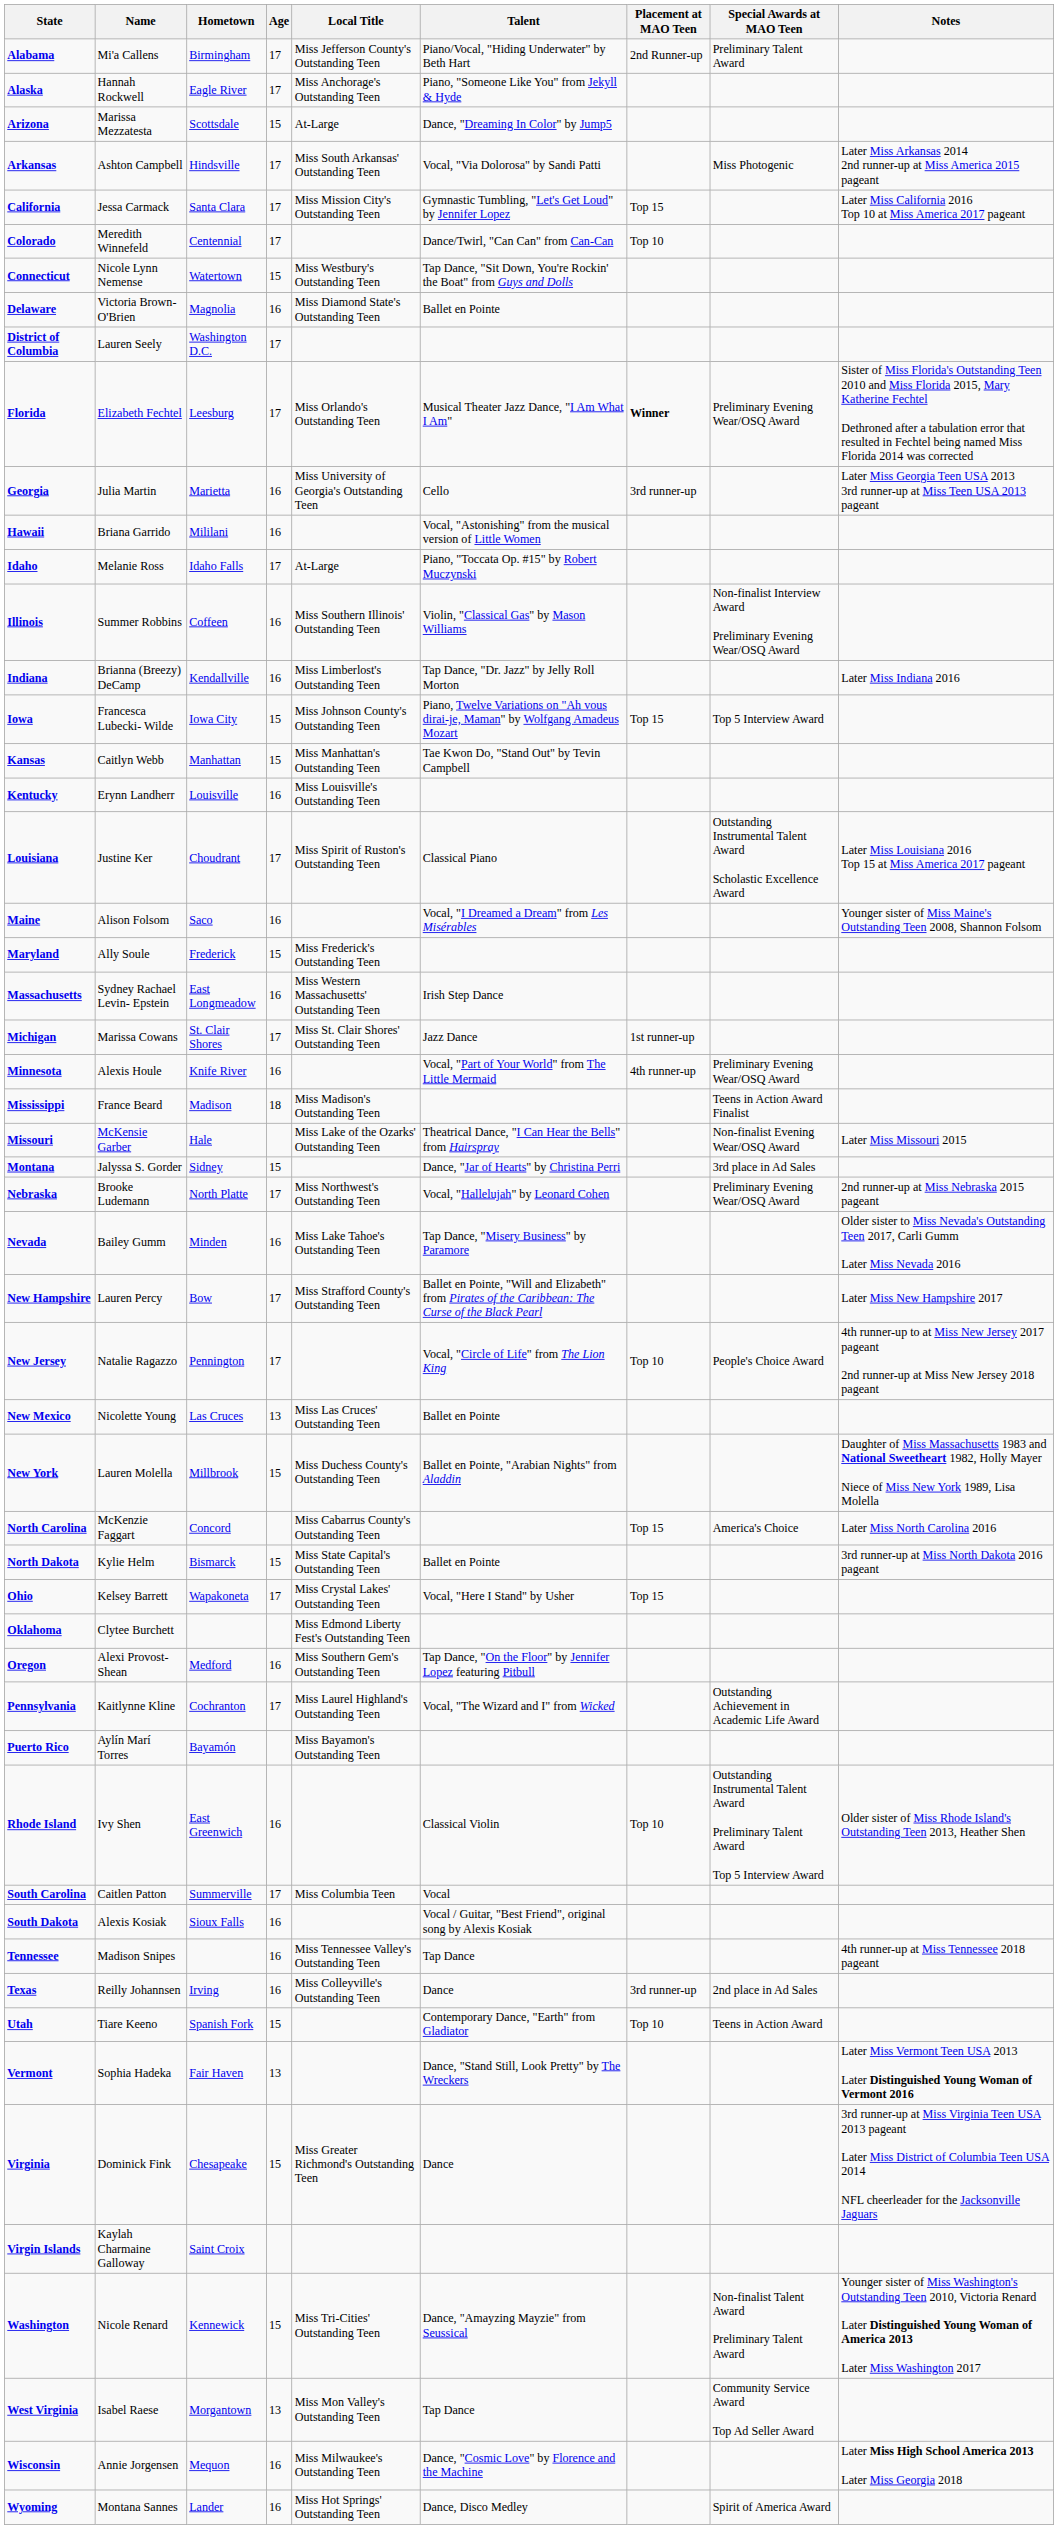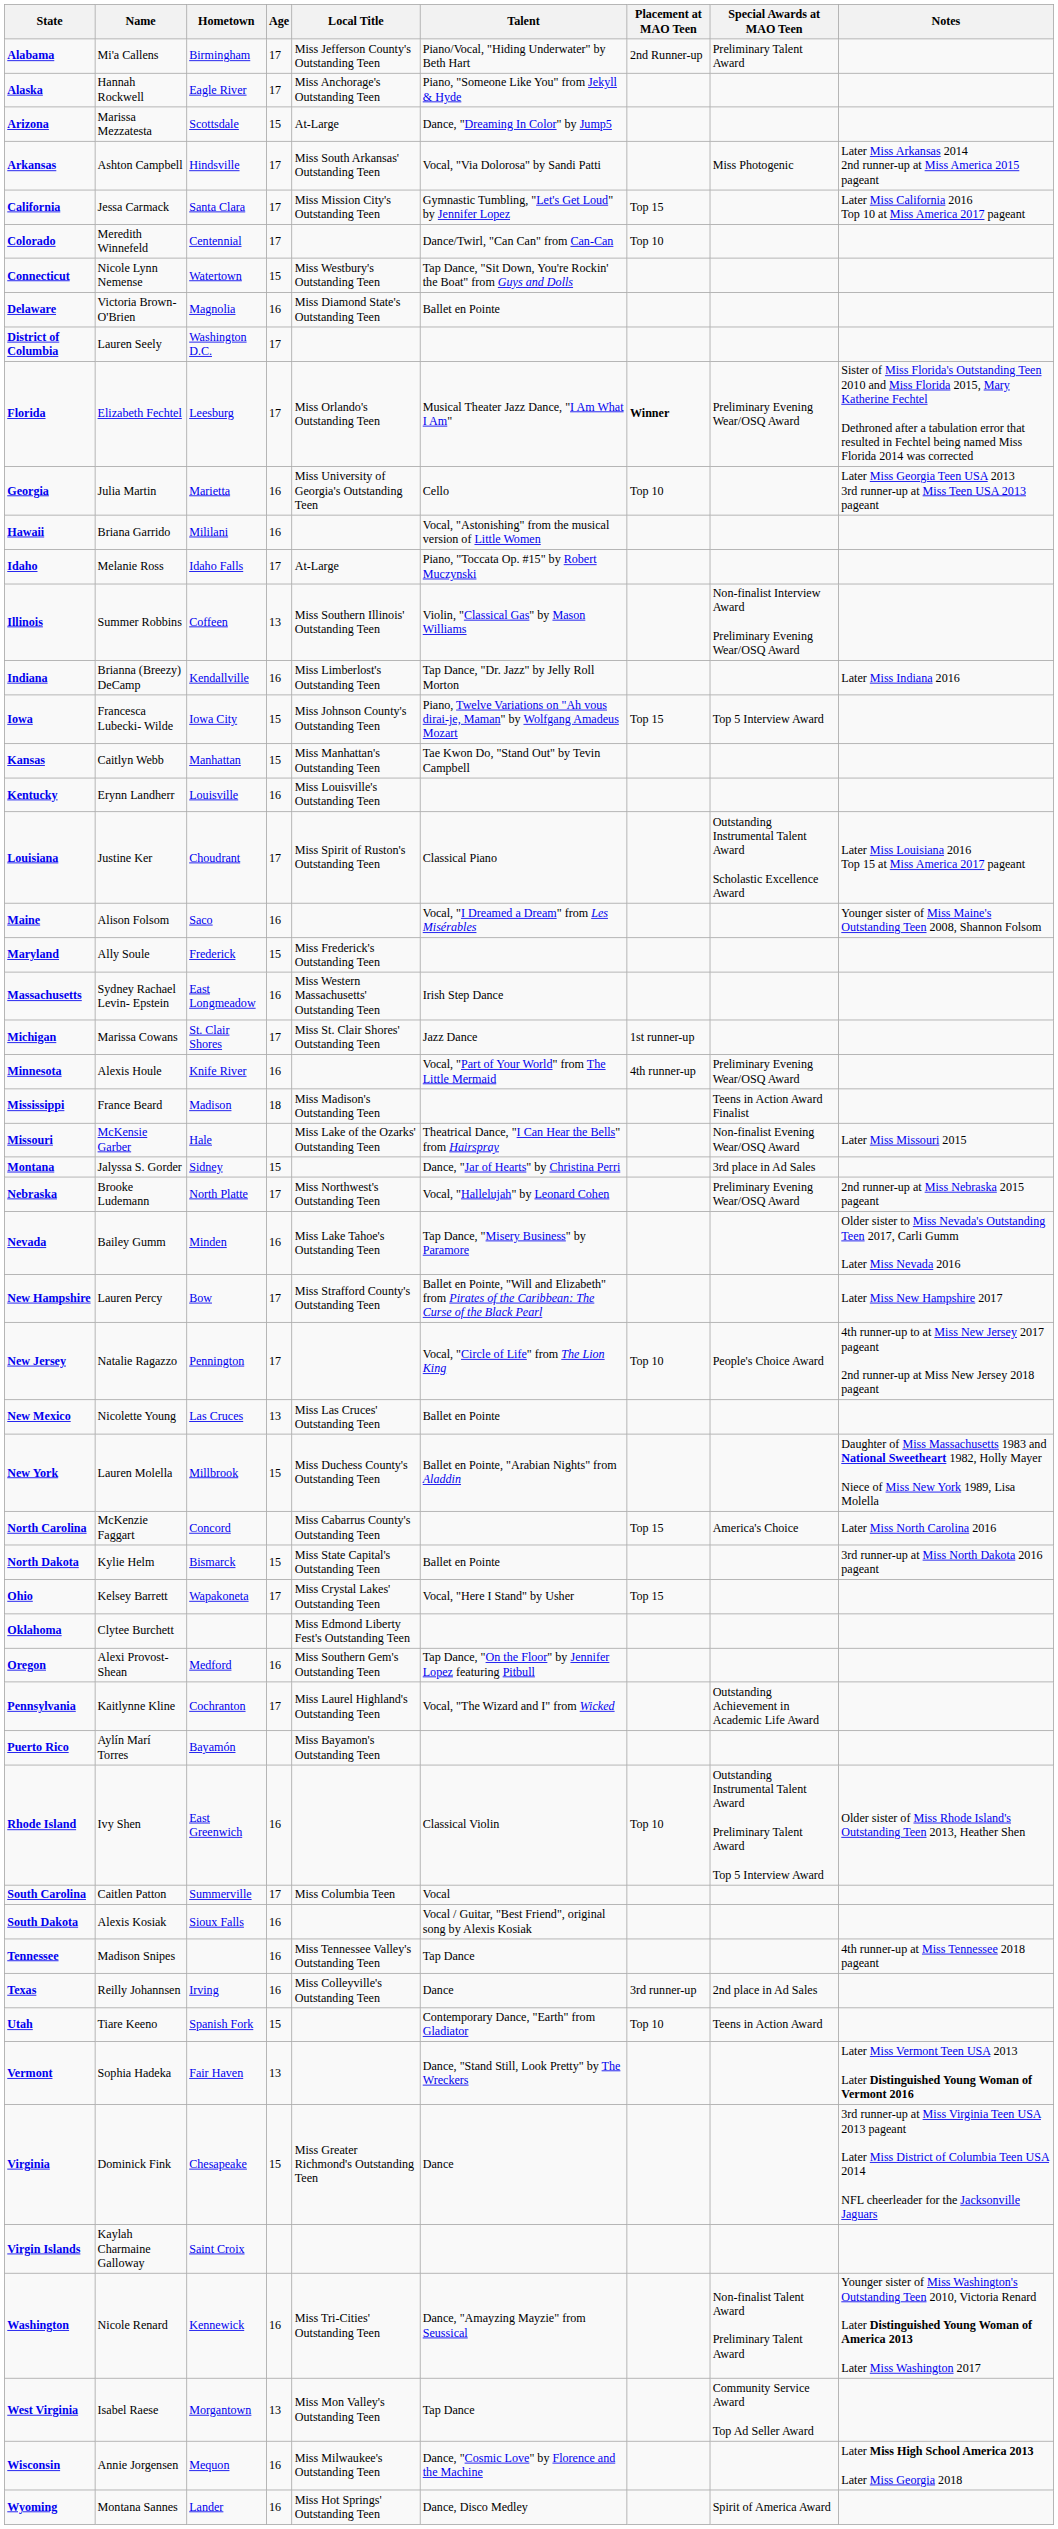Georgia | Placement at MAO Teen: 3rd runner-up -> Top 10
Illinois | Age: 16 -> 13
Washington | Age: 15 -> 16
